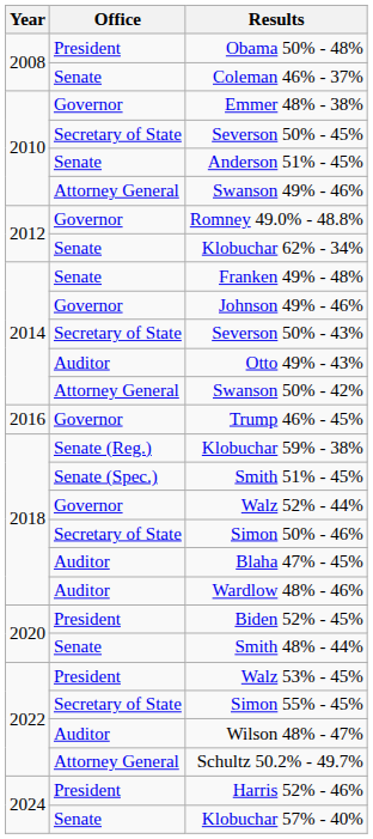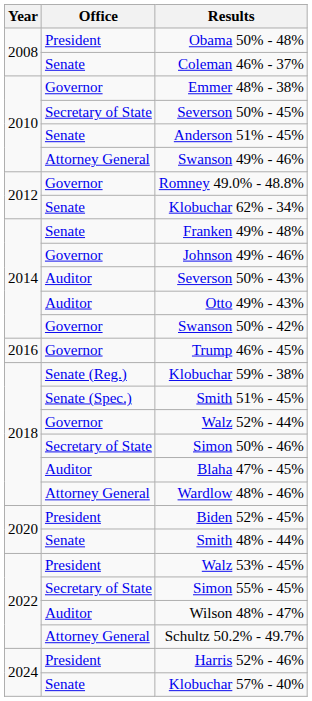Severson 50% - 43% | Office: Secretary of State -> Auditor
Swanson 50% - 42% | Office: Attorney General -> Governor
Wardlow 48% - 46% | Office: Auditor -> Attorney General
